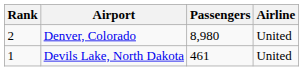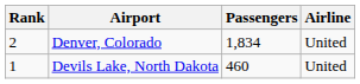Denver, Colorado | Passengers: 8,980 -> 1,834
Devils Lake, North Dakota | Passengers: 461 -> 460
